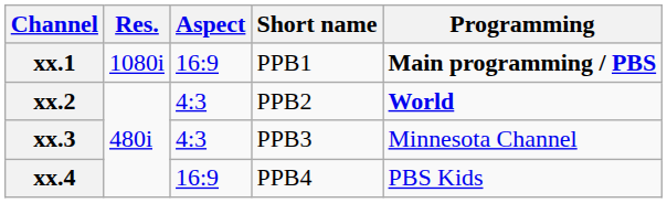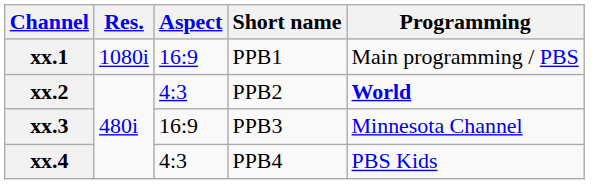xx.1 | Programming: bold -> normal
xx.3 | Aspect: 4:3 -> 16:9
xx.4 | Aspect: 16:9 -> 4:3
